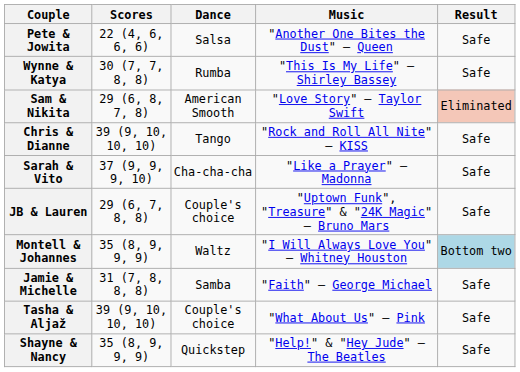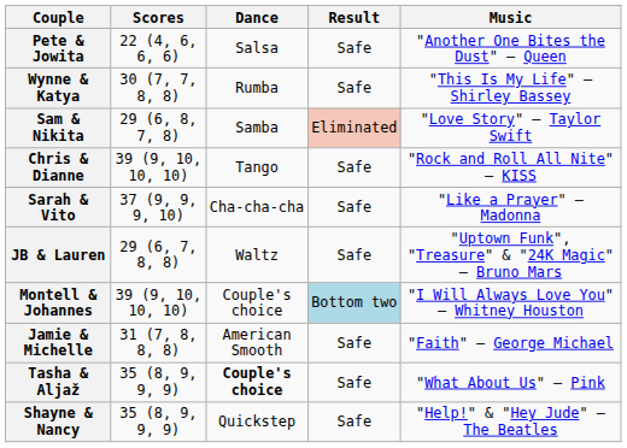columns swapped: Music <-> Result
Sam & Nikita | Dance: American Smooth -> Samba
JB & Lauren | Dance: Couple's choice -> Waltz
Montell & Johannes | Scores: 35 (8, 9, 9, 9) -> 39 (9, 10, 10, 10)
Montell & Johannes | Dance: Waltz -> Couple's choice
Jamie & Michelle | Dance: Samba -> American Smooth
Tasha & Aljaž | Scores: 39 (9, 10, 10, 10) -> 35 (8, 9, 9, 9)
Tasha & Aljaž | Dance: normal -> bold
